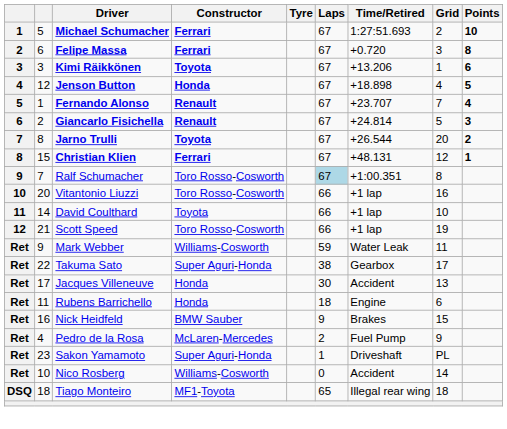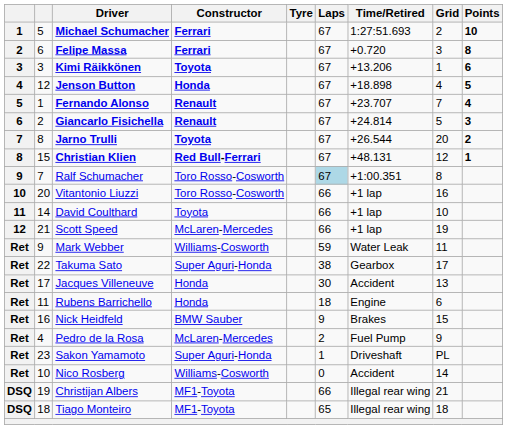Christian Klien | Constructor: Ferrari -> Red Bull-Ferrari
Scott Speed | Constructor: Toro Rosso-Cosworth -> McLaren-Mercedes
+ row: DSQ | 19 | Christijan Albers | MF1-Toyota | 66 | Illegal rear wing | 21
